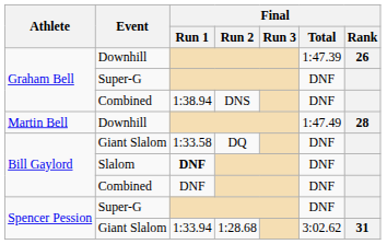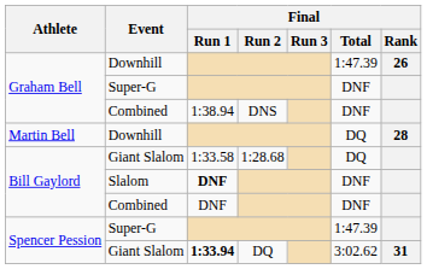Martin Bell / Downhill | Final / Total: 1:47.49 -> DQ
Bill Gaylord / Giant Slalom | Final / Run 2: DQ -> 1:28.68
Bill Gaylord / Giant Slalom | Final / Total: DNF -> DQ
Spencer Pession / Super-G | Final / Total: DNF -> 1:47.39
Spencer Pession / Giant Slalom | Final / Run 1: normal -> bold
Spencer Pession / Giant Slalom | Final / Run 2: 1:28.68 -> DQ
